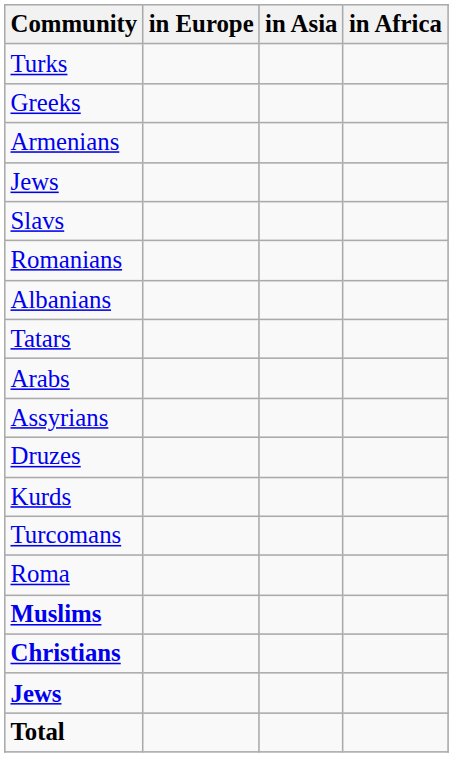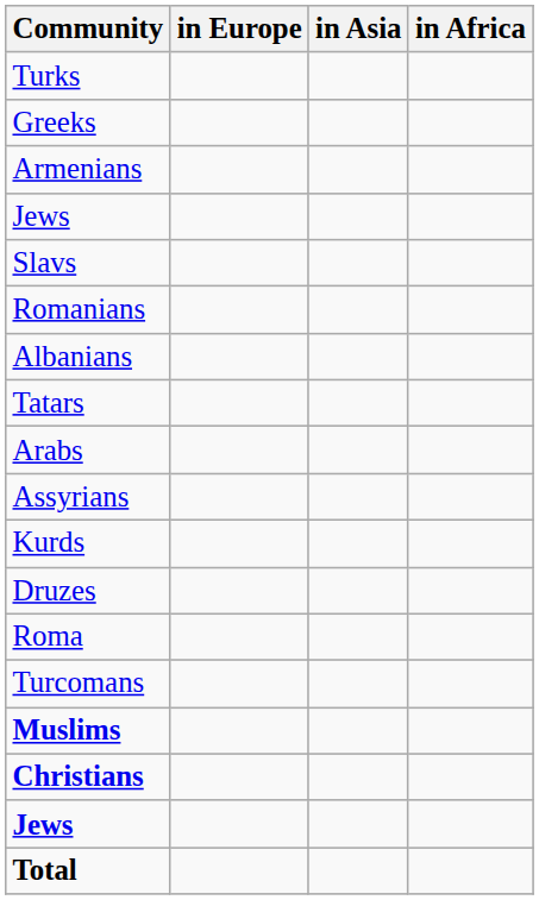rows swapped: Druzes <-> Kurds
rows swapped: Turcomans <-> Roma
